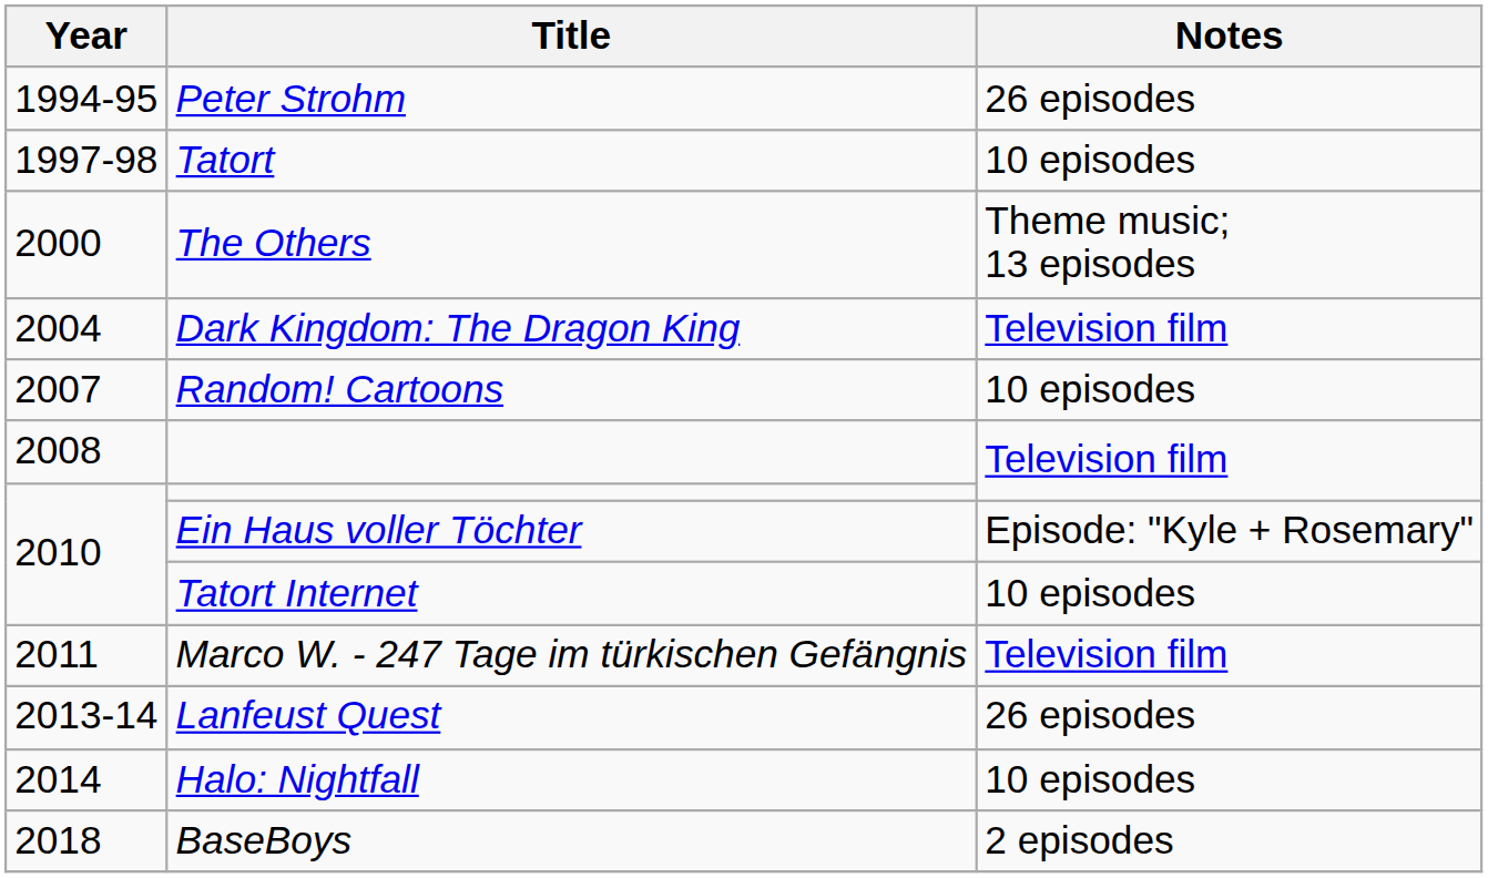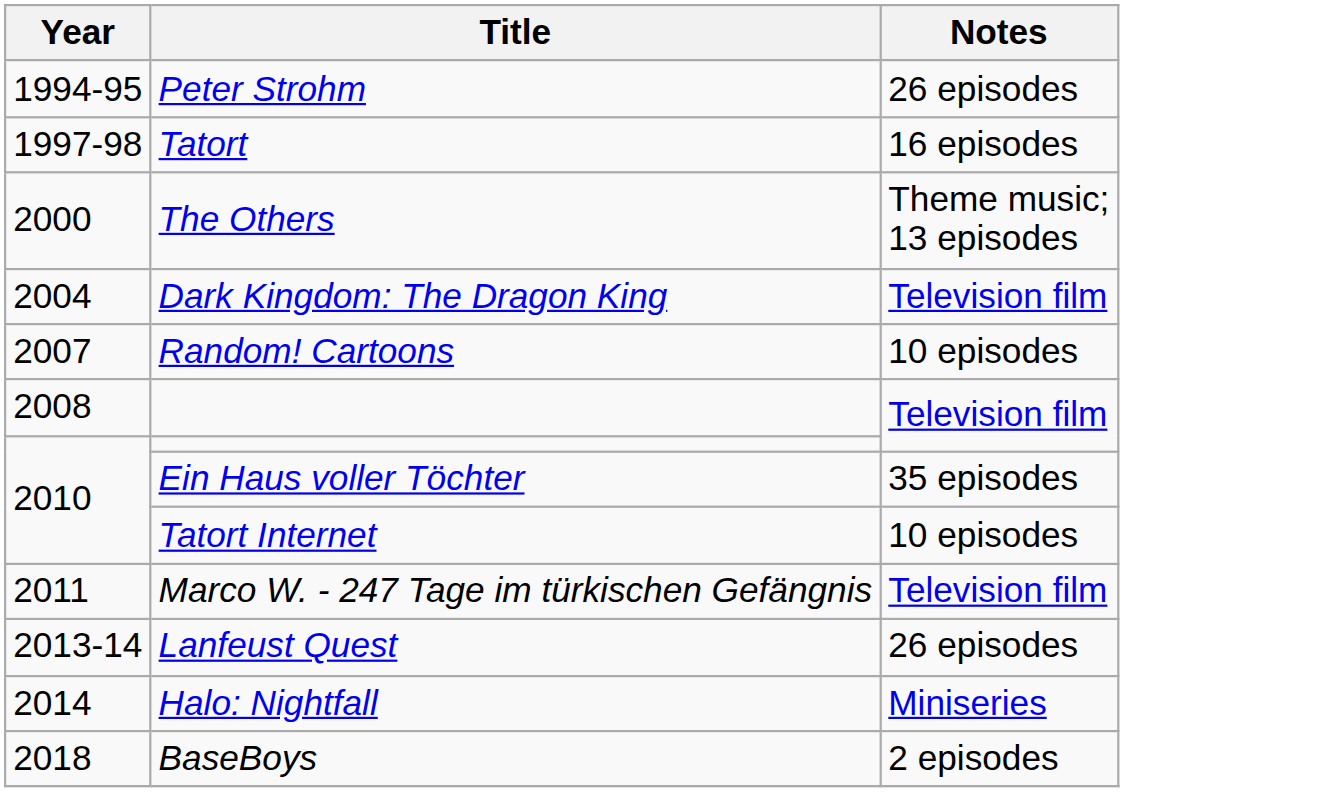Tatort | Notes: 10 episodes -> 16 episodes
Ein Haus voller Töchter | Notes: Episode: "Kyle + Rosemary" -> 35 episodes
Halo: Nightfall | Notes: 10 episodes -> Miniseries
